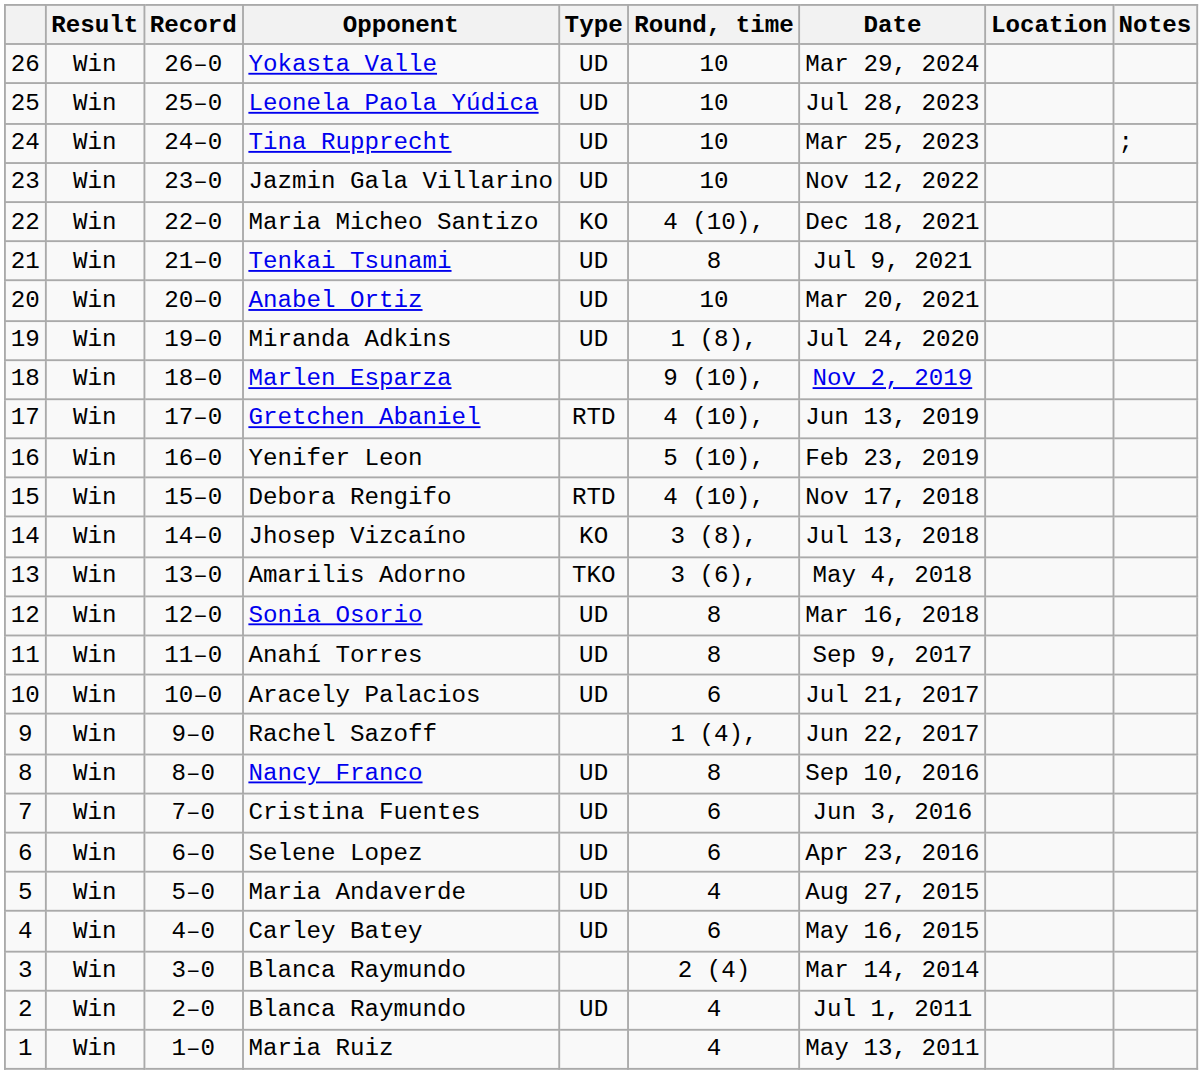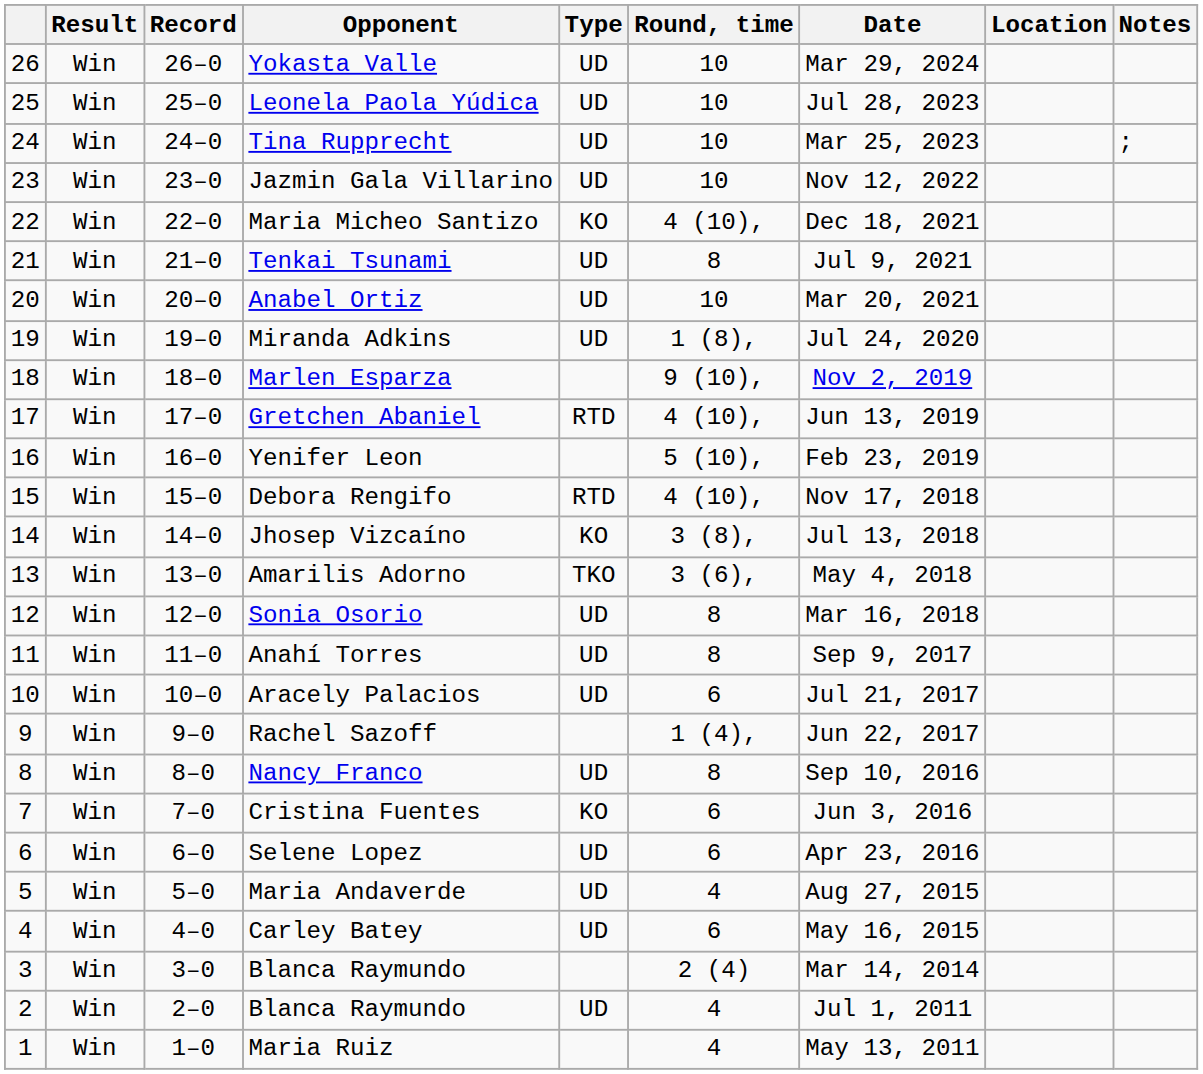Cristina Fuentes | Type: UD -> KO
